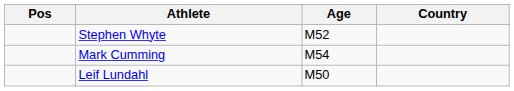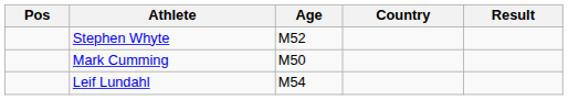+ column: Result
Mark Cumming | Age: M54 -> M50
Leif Lundahl | Age: M50 -> M54
